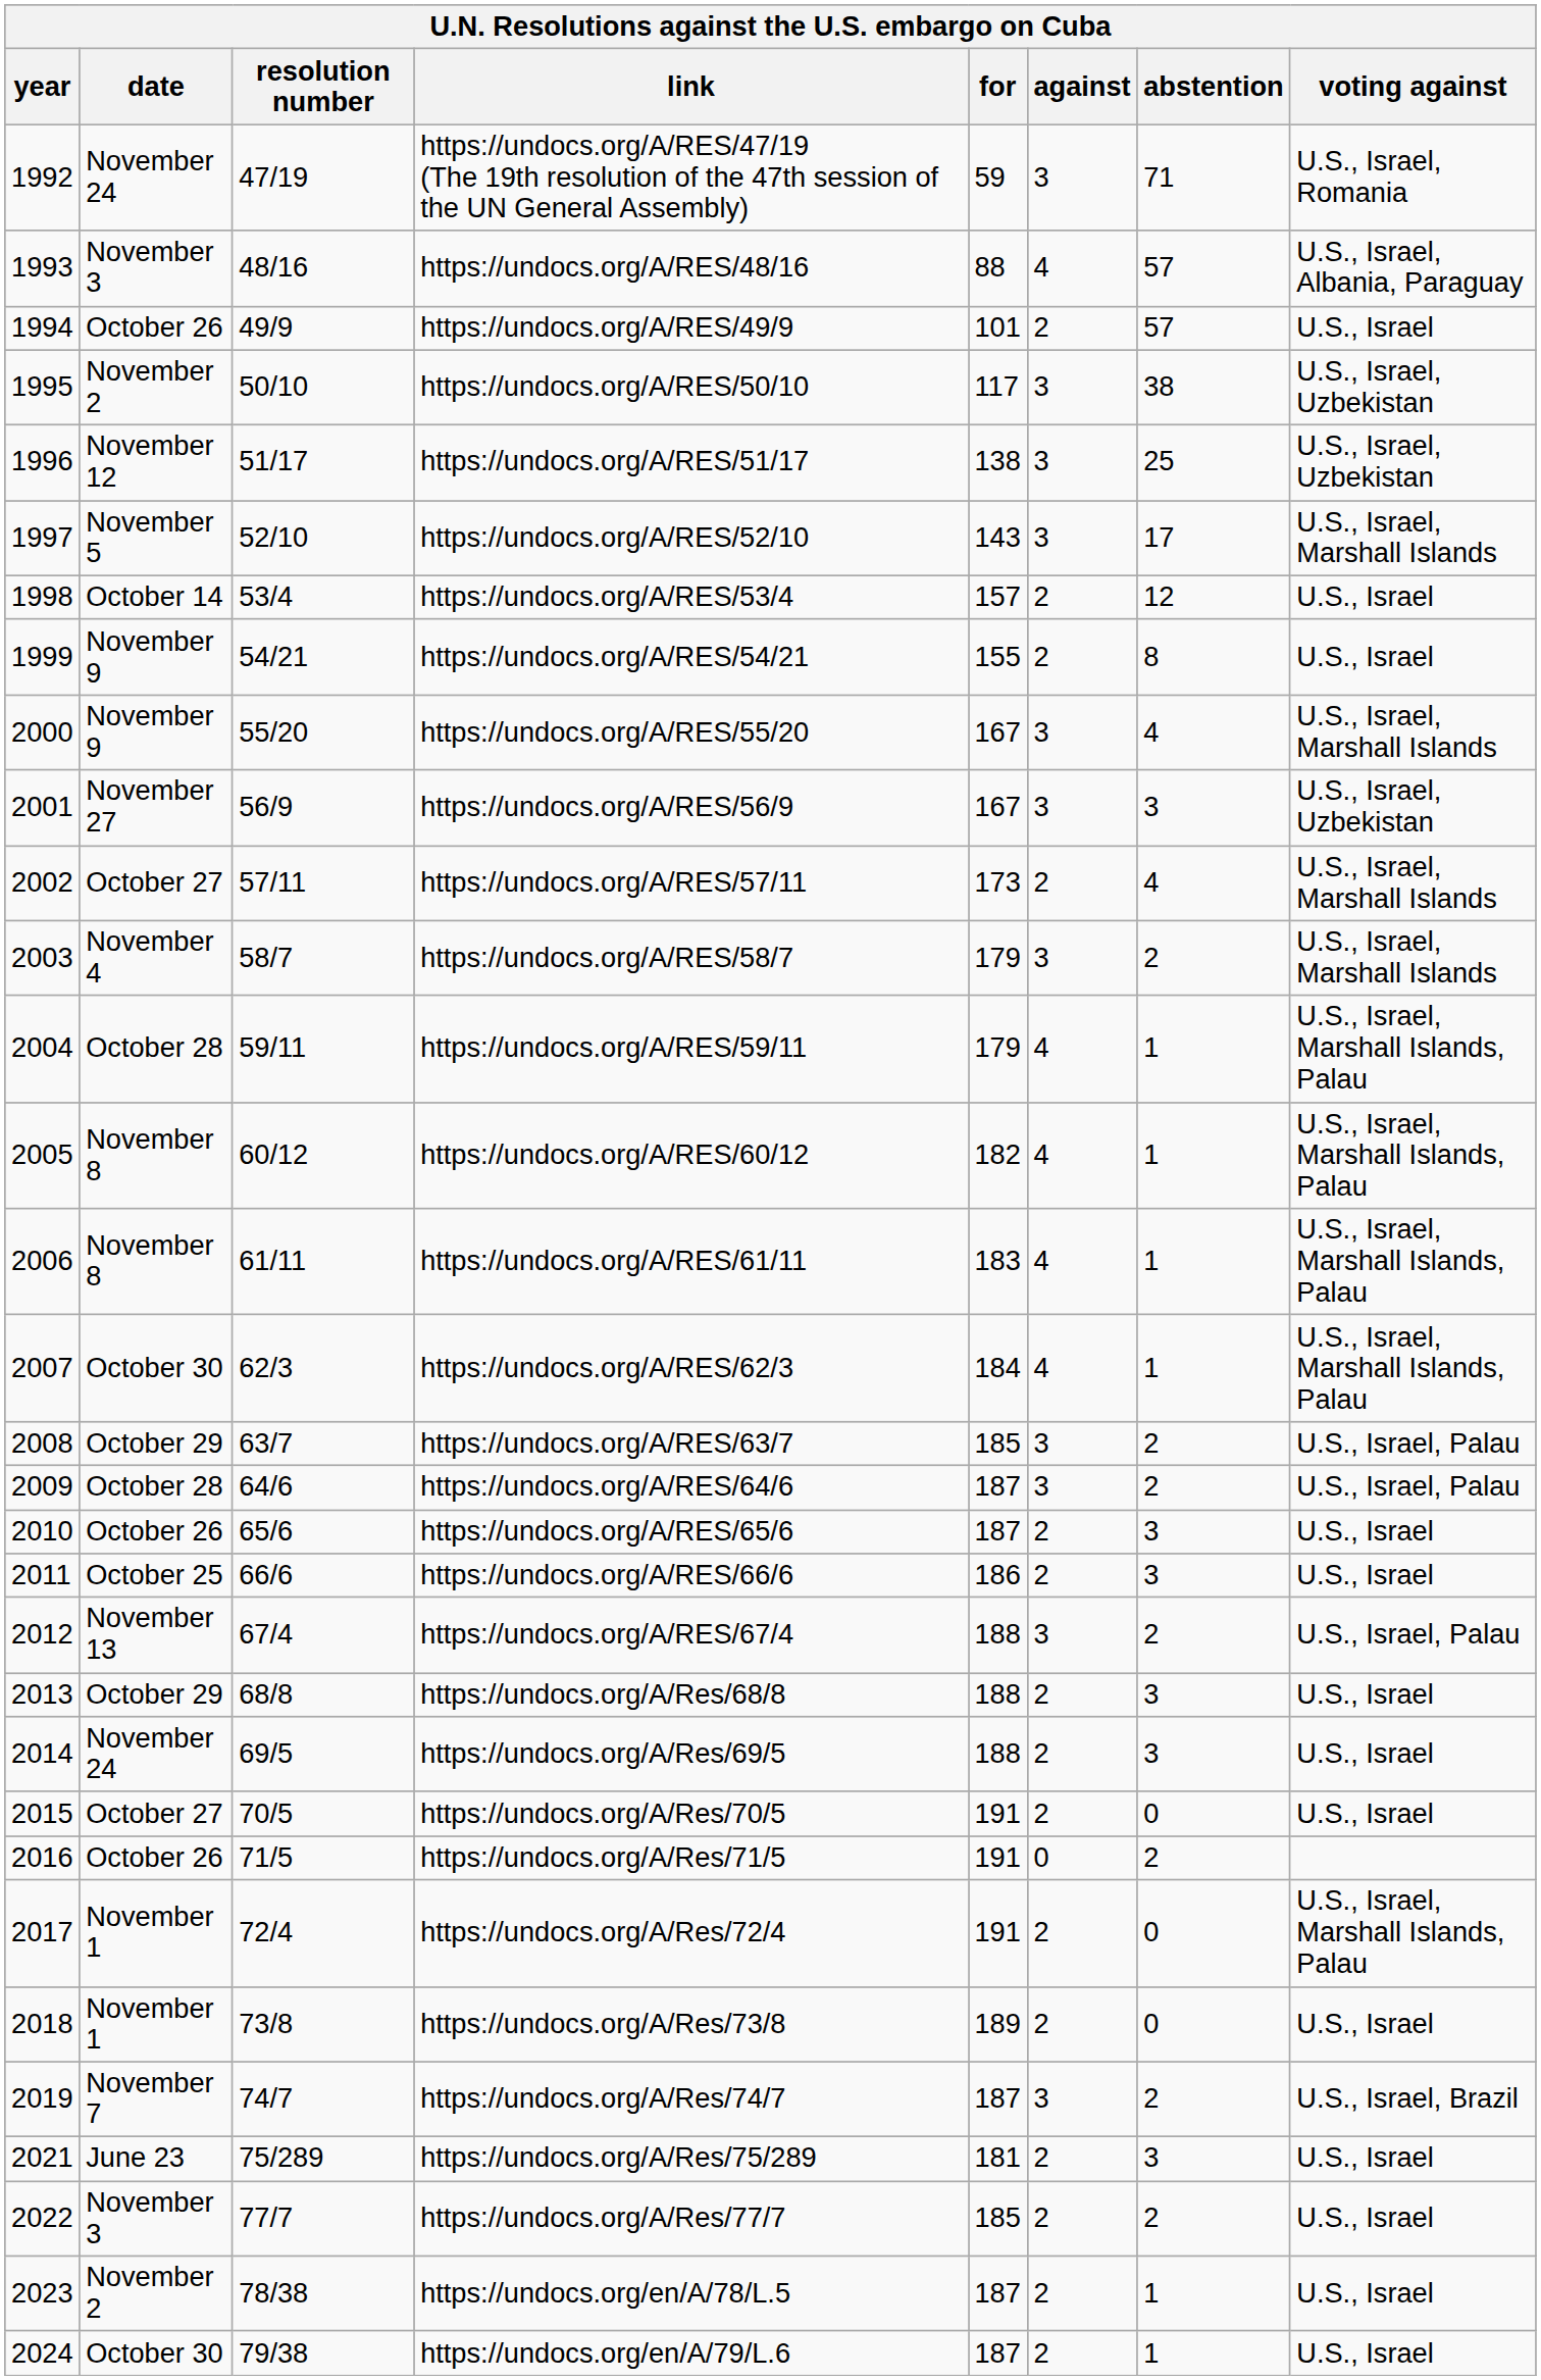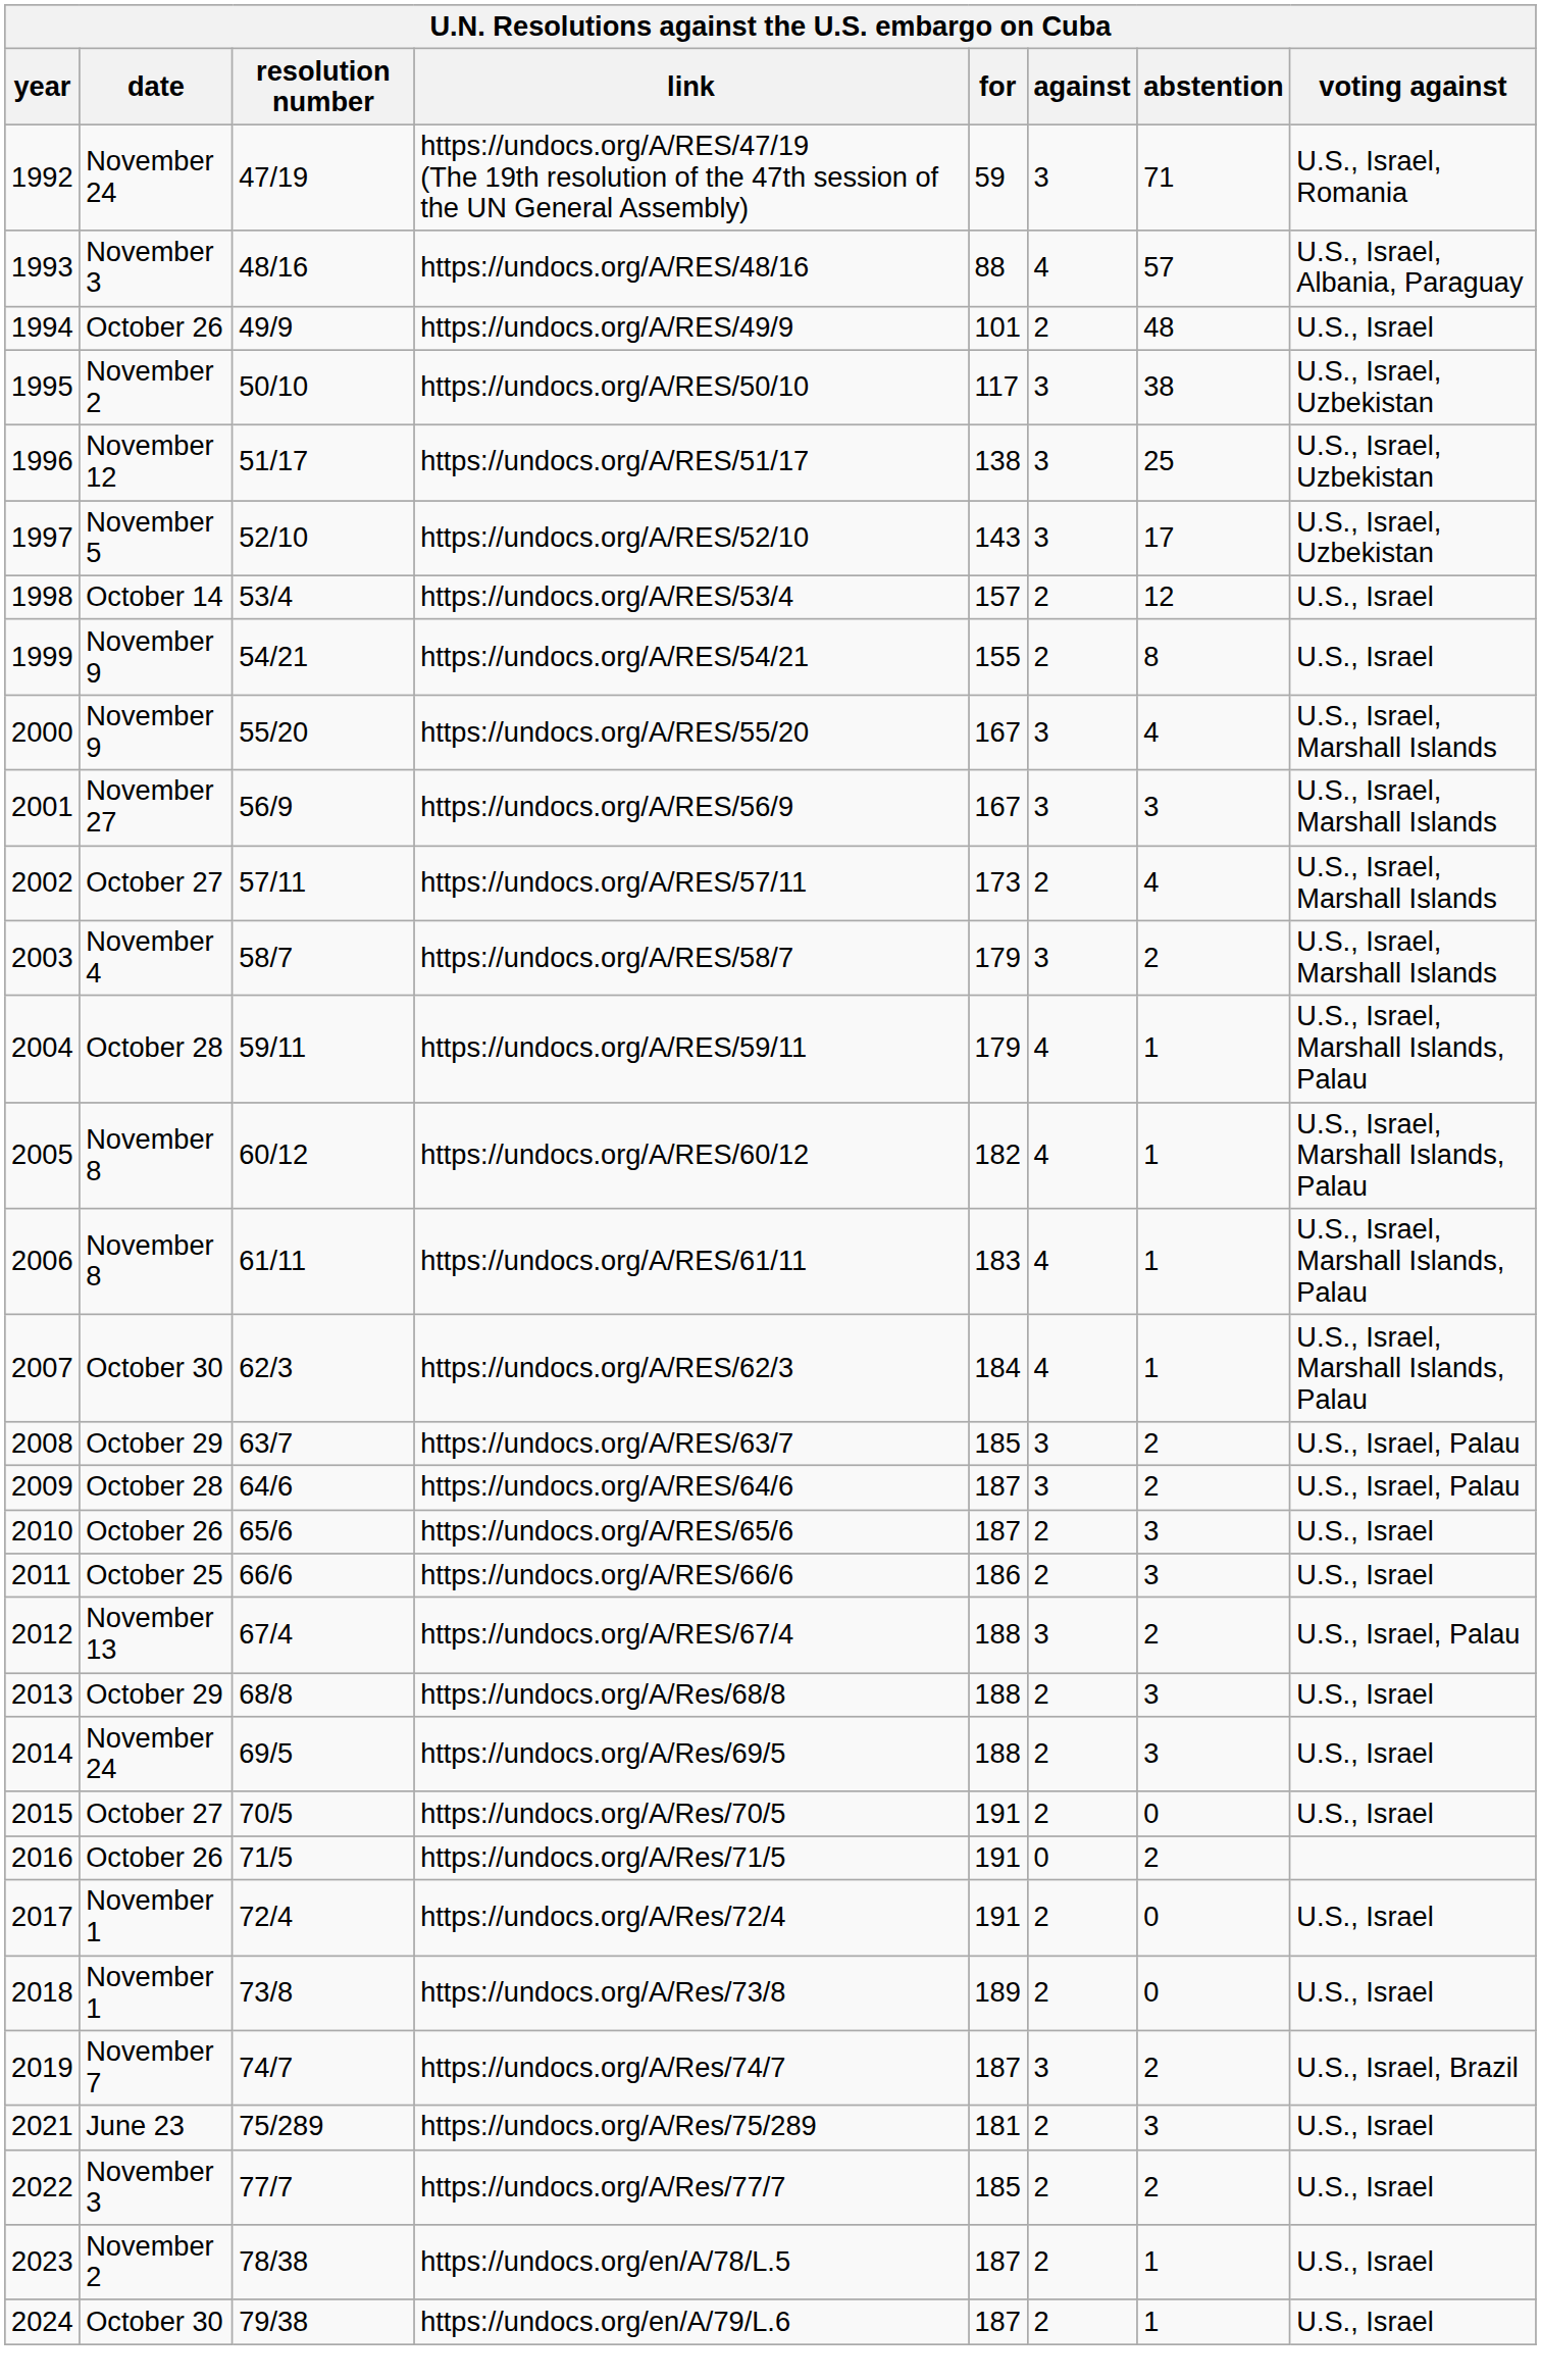https://undocs.org/A/RES/49/9 | abstention: 57 -> 48
https://undocs.org/A/RES/52/10 | voting against: U.S., Israel, Marshall Islands -> U.S., Israel, Uzbekistan
https://undocs.org/A/RES/56/9 | voting against: U.S., Israel, Uzbekistan -> U.S., Israel, Marshall Islands
https://undocs.org/A/Res/72/4 | voting against: U.S., Israel, Marshall Islands, Palau -> U.S., Israel
